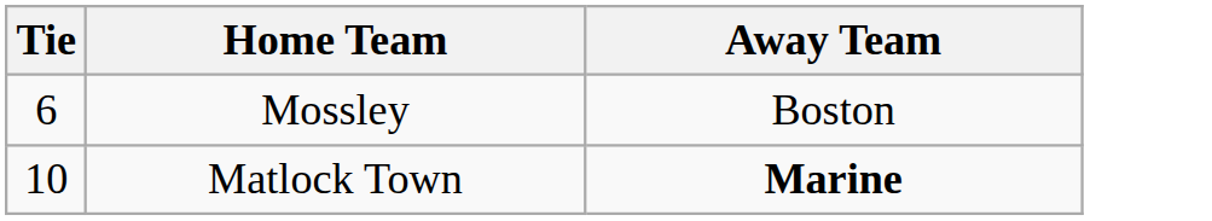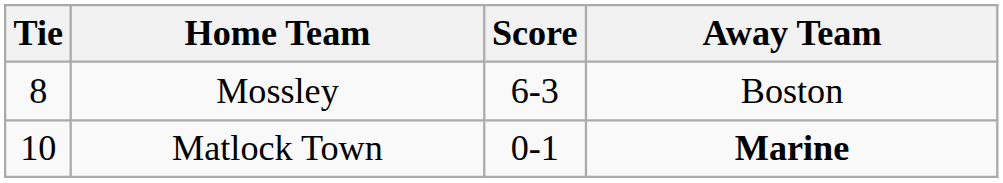+ column: Score | 6-3 | 0-1
Mossley | Tie: 6 -> 8
